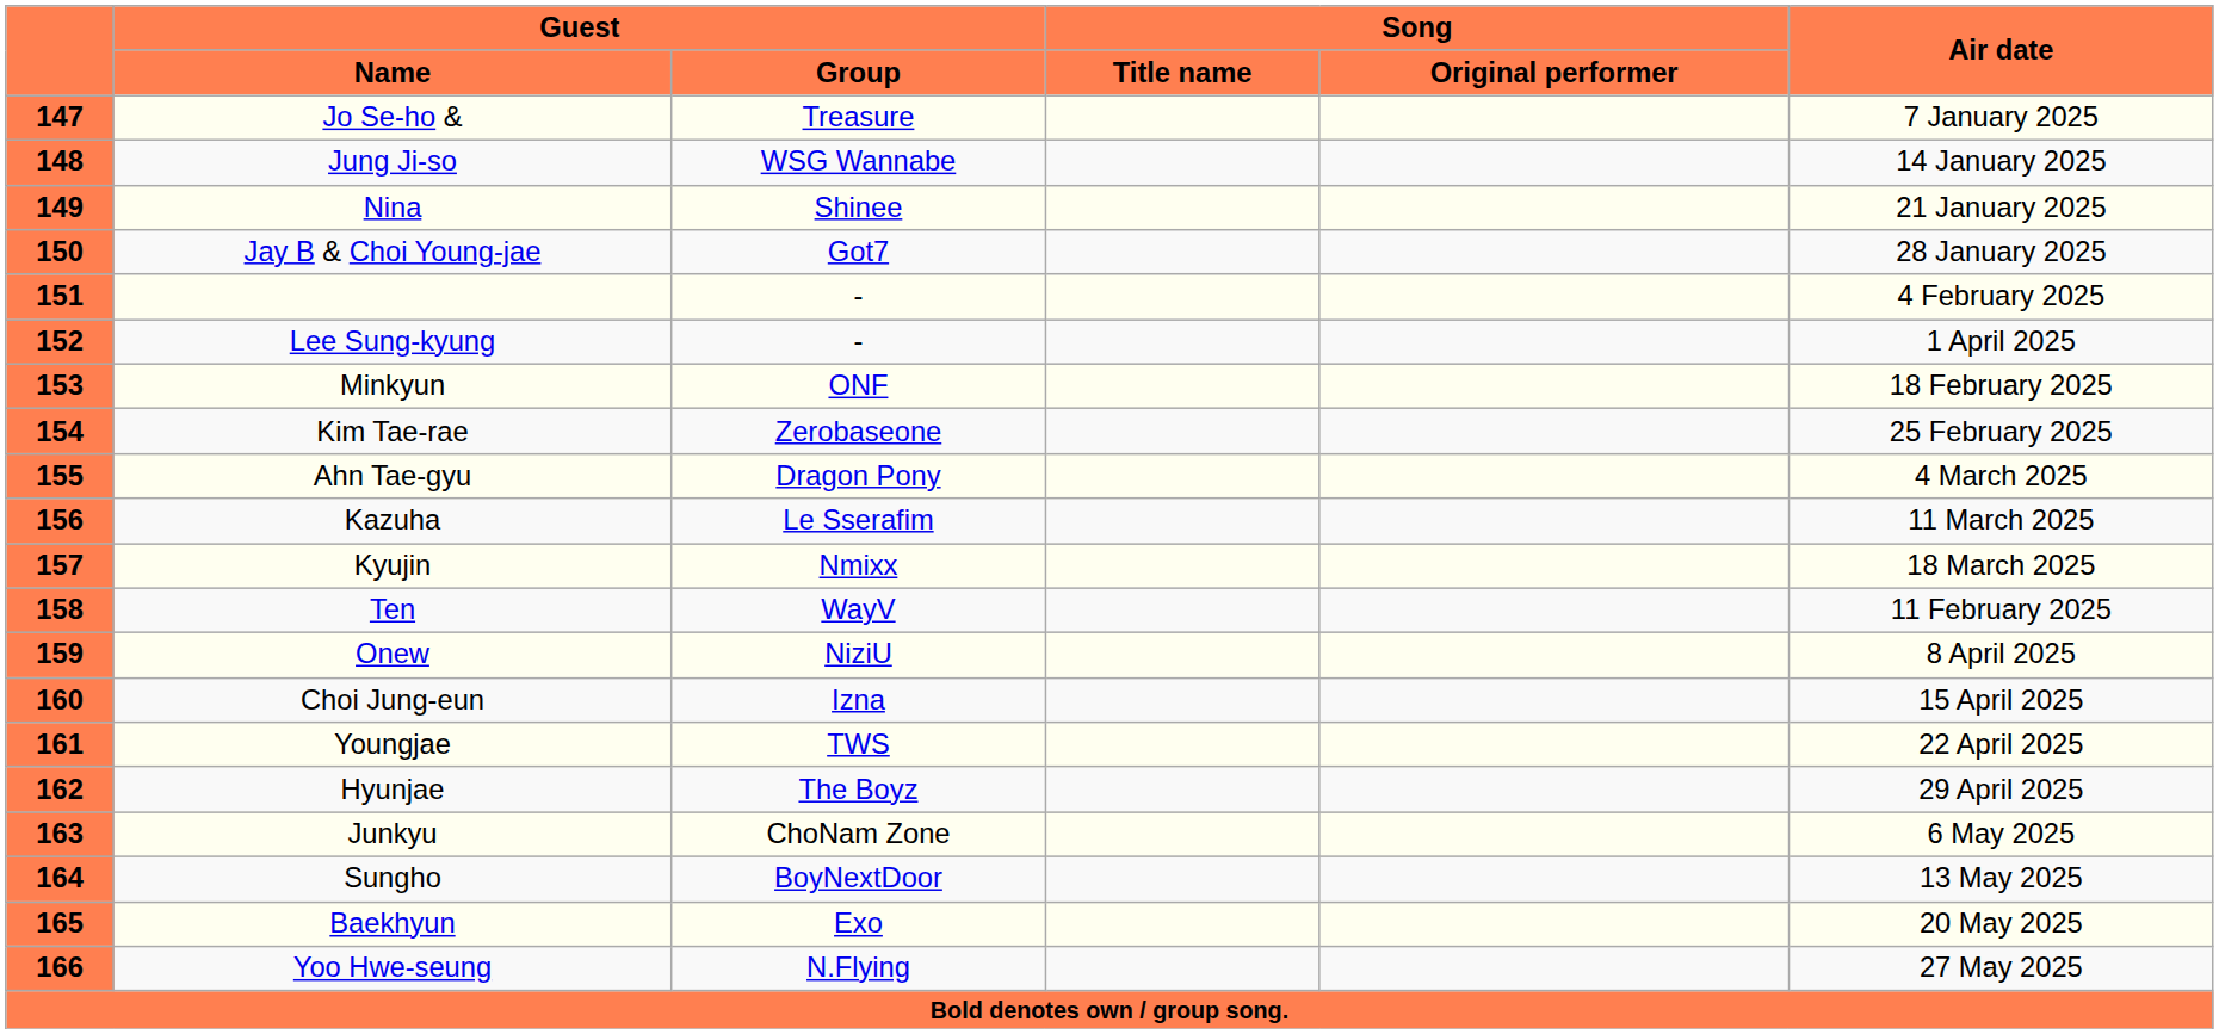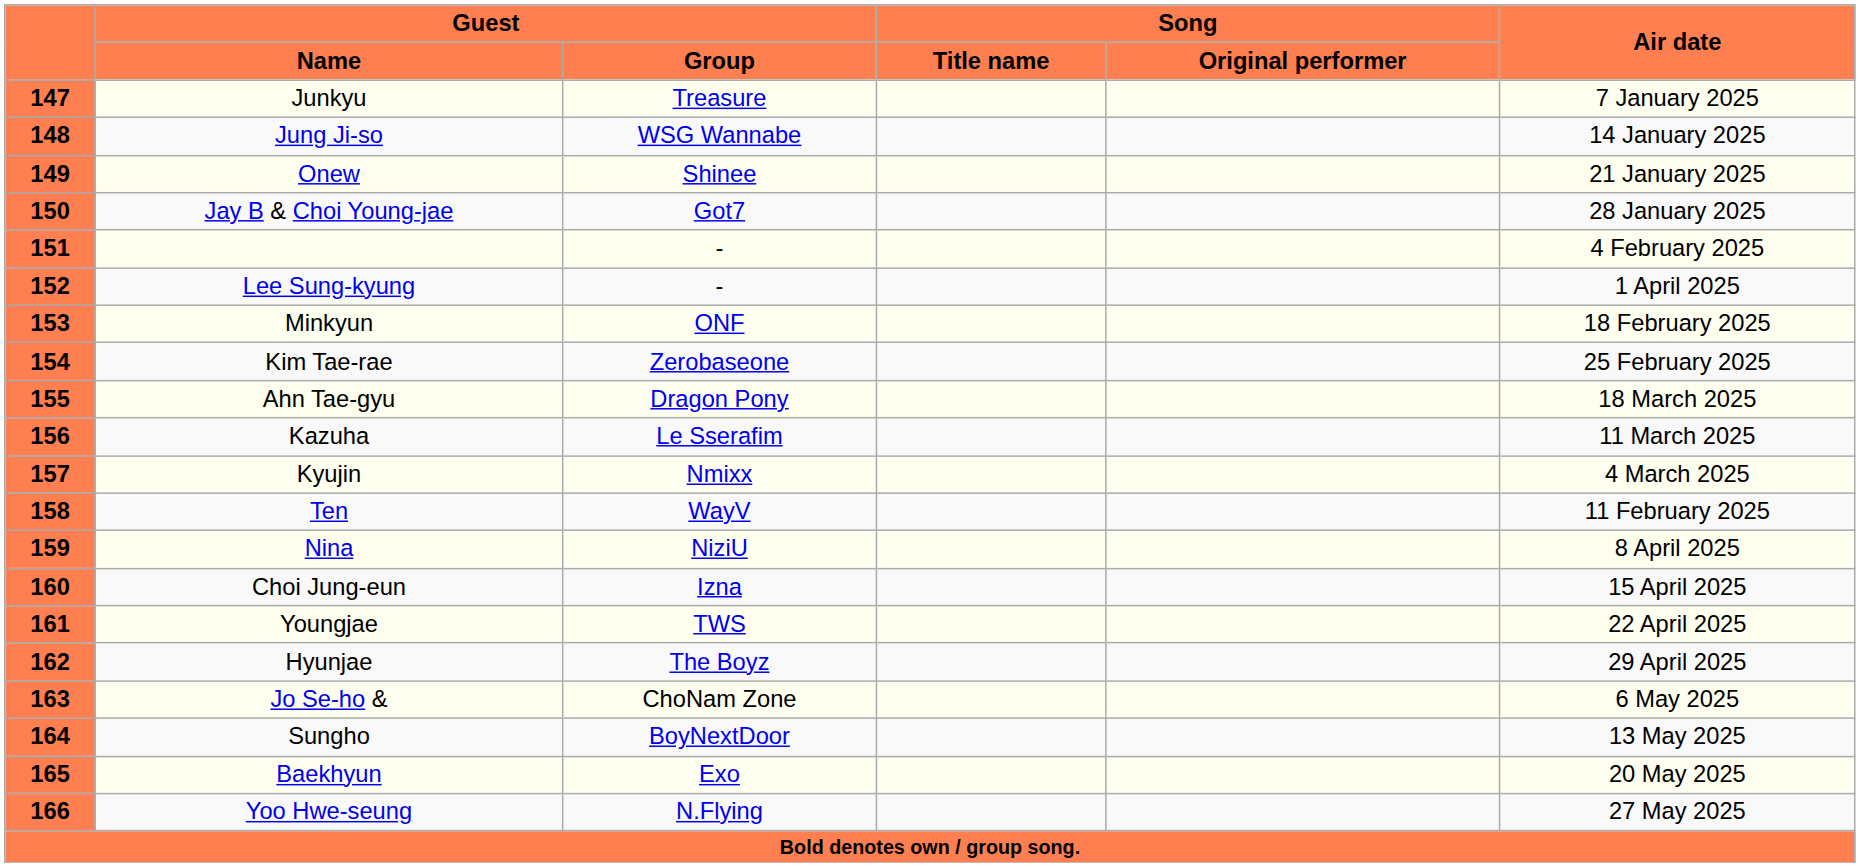147 | Guest / Name: Jo Se-ho & -> Junkyu
149 | Guest / Name: Nina -> Onew
155 | Air date: 4 March 2025 -> 18 March 2025
157 | Air date: 18 March 2025 -> 4 March 2025
159 | Guest / Name: Onew -> Nina
163 | Guest / Name: Junkyu -> Jo Se-ho &
